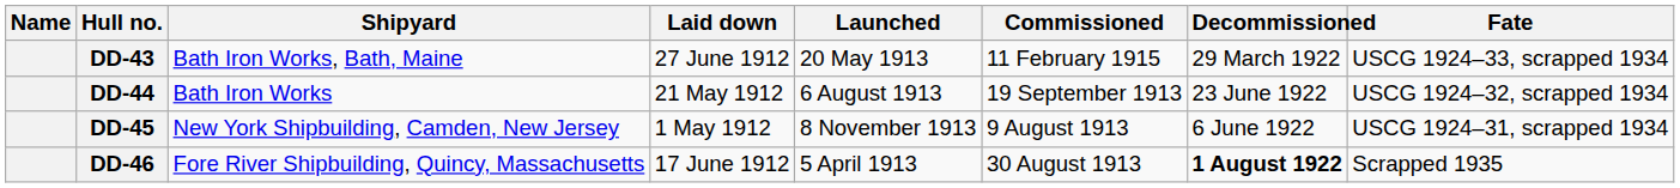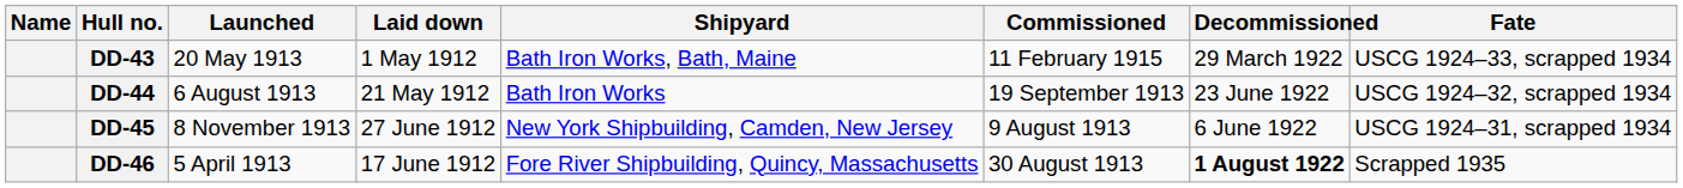columns swapped: Shipyard <-> Launched
DD-43 | Laid down: 27 June 1912 -> 1 May 1912
DD-45 | Laid down: 1 May 1912 -> 27 June 1912
